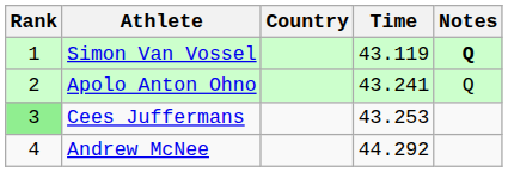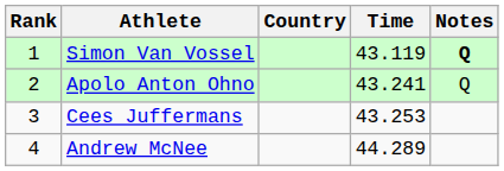Cees Juffermans | Rank: lightgreen background -> no background
Andrew McNee | Time: 44.292 -> 44.289
